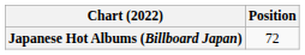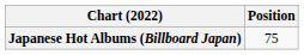Japanese Hot Albums (Billboard Japan) | Position: 72 -> 75
